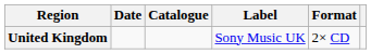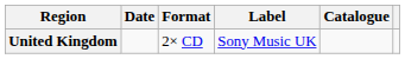columns swapped: Format <-> Catalogue
